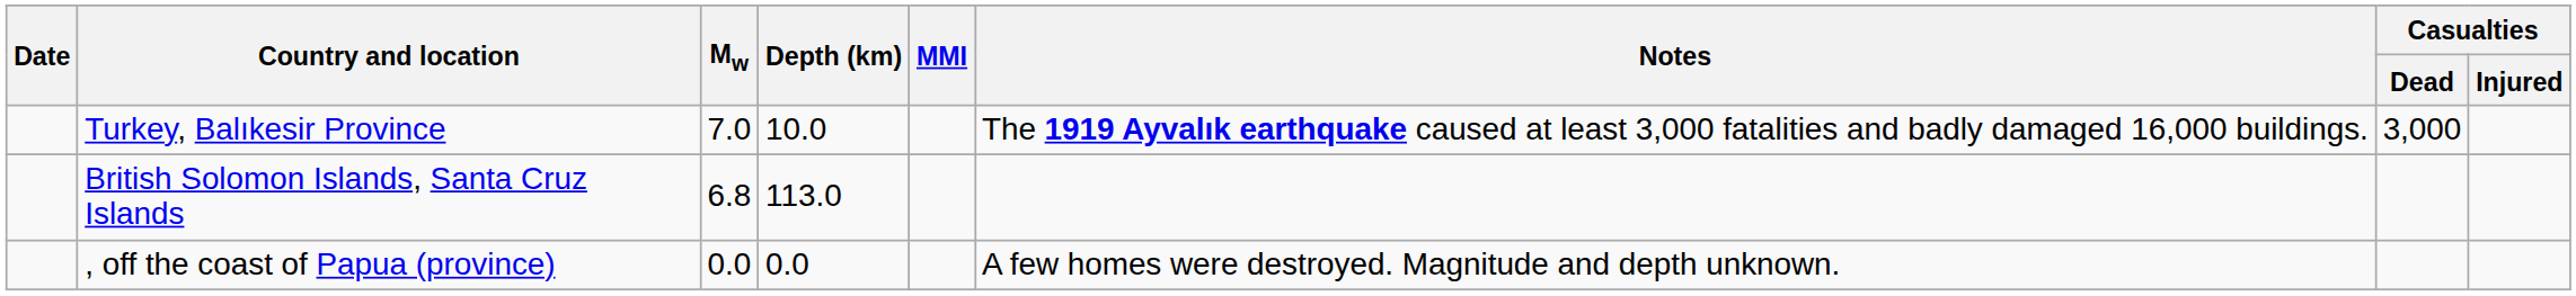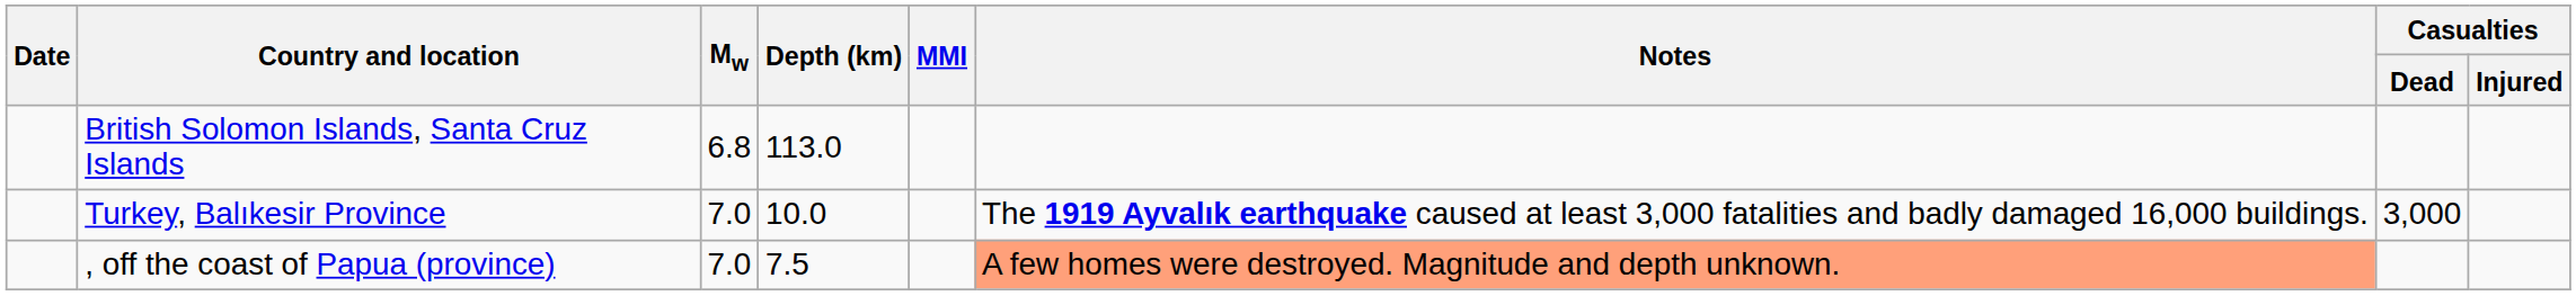rows swapped: Turkey, Balıkesir Province <-> British Solomon Islands, Santa Cruz Islands
, off the coast of Papua (province) | Mw: 0.0 -> 7.0
, off the coast of Papua (province) | Depth (km): 0.0 -> 7.5
, off the coast of Papua (province) | Notes: no background -> lightsalmon background
